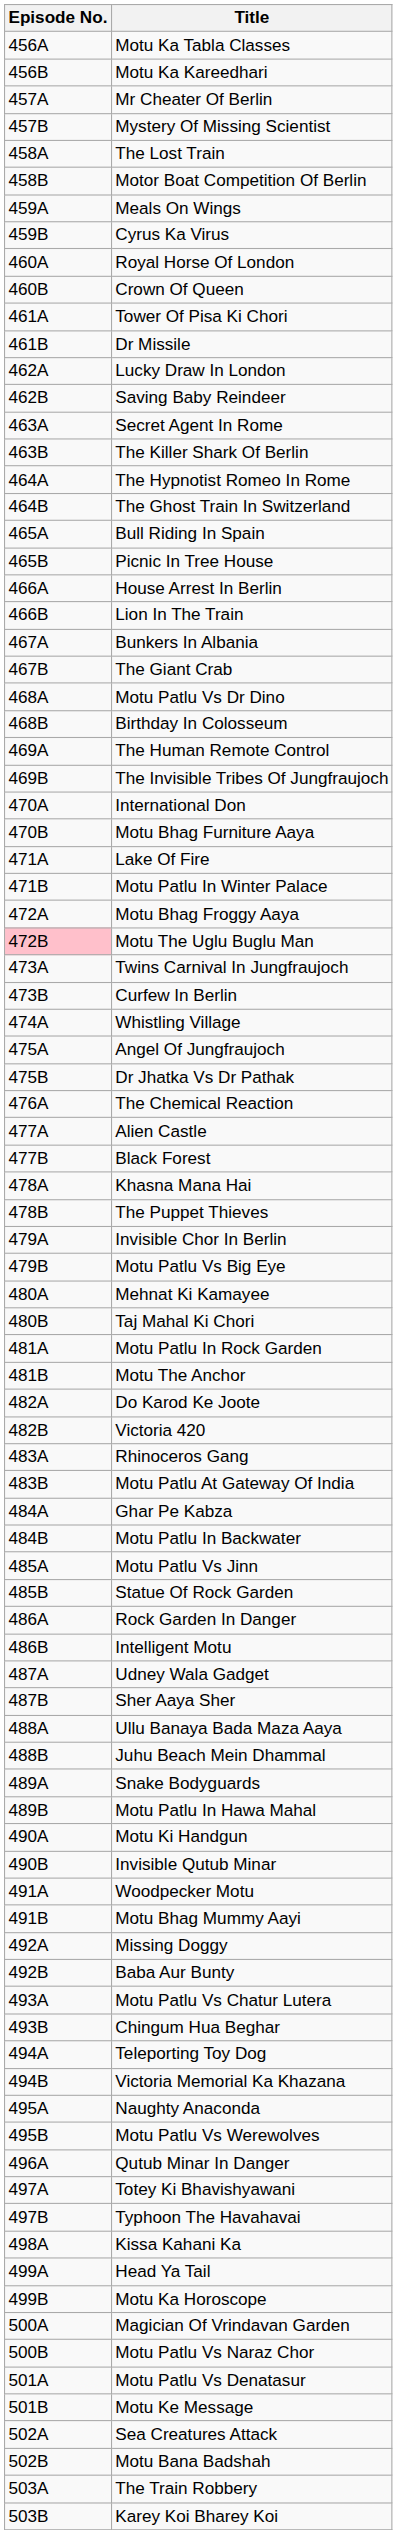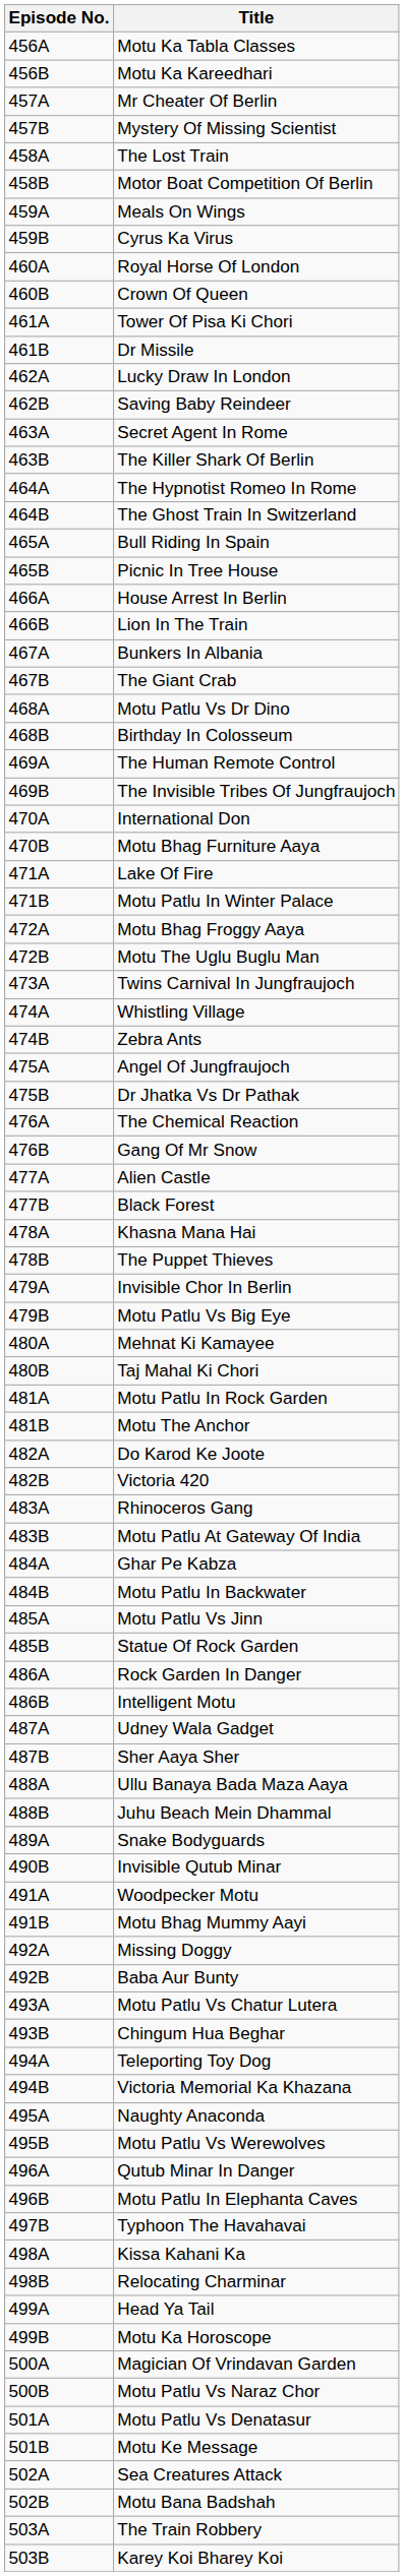Motu The Uglu Buglu Man | Episode No.: pink background -> no background
- row: 473B | Curfew In Berlin
+ row: 474B | Zebra Ants
+ row: 476B | Gang Of Mr Snow
- row: 489B | Motu Patlu In Hawa Mahal
- row: 490A | Motu Ki Handgun
+ row: 496B | Motu Patlu In Elephanta Caves
- row: 497A | Totey Ki Bhavishyawani
+ row: 498B | Relocating Charminar
